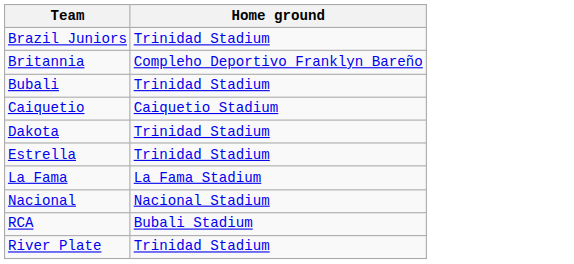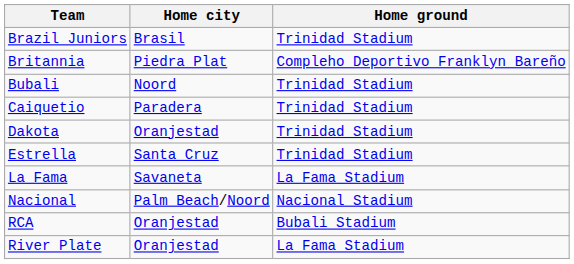+ column: Home city | Brasil | Piedra Plat | Noord | Paradera | Oranjestad | Santa Cruz | Savaneta | Palm Beach/Noord | Oranjestad | Oranjestad
Caiquetio | Home ground: Caiquetio Stadium -> Trinidad Stadium
River Plate | Home ground: Trinidad Stadium -> La Fama Stadium
